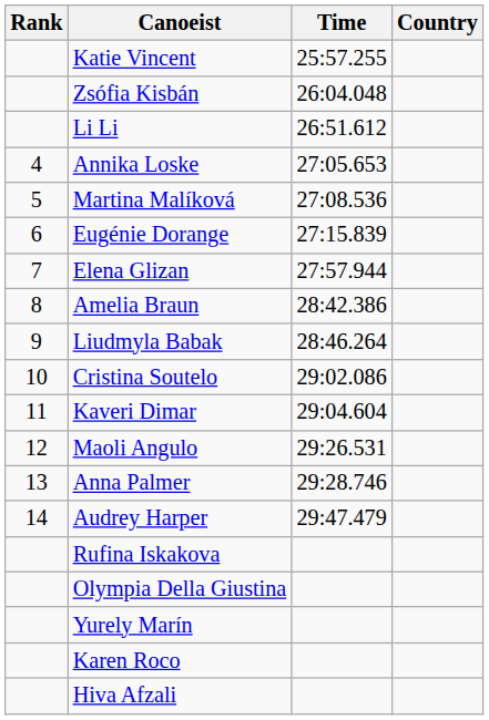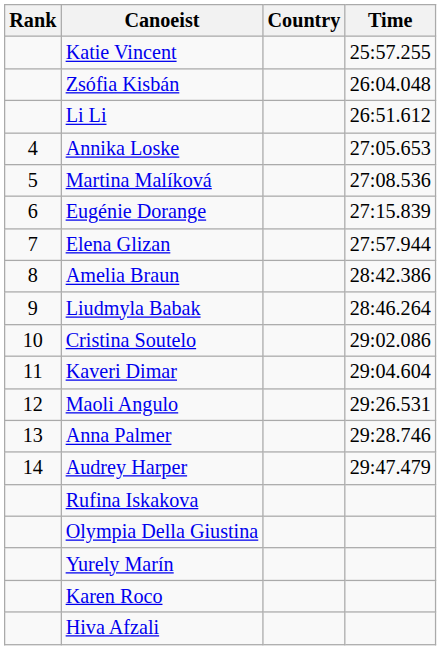columns swapped: Country <-> Time
